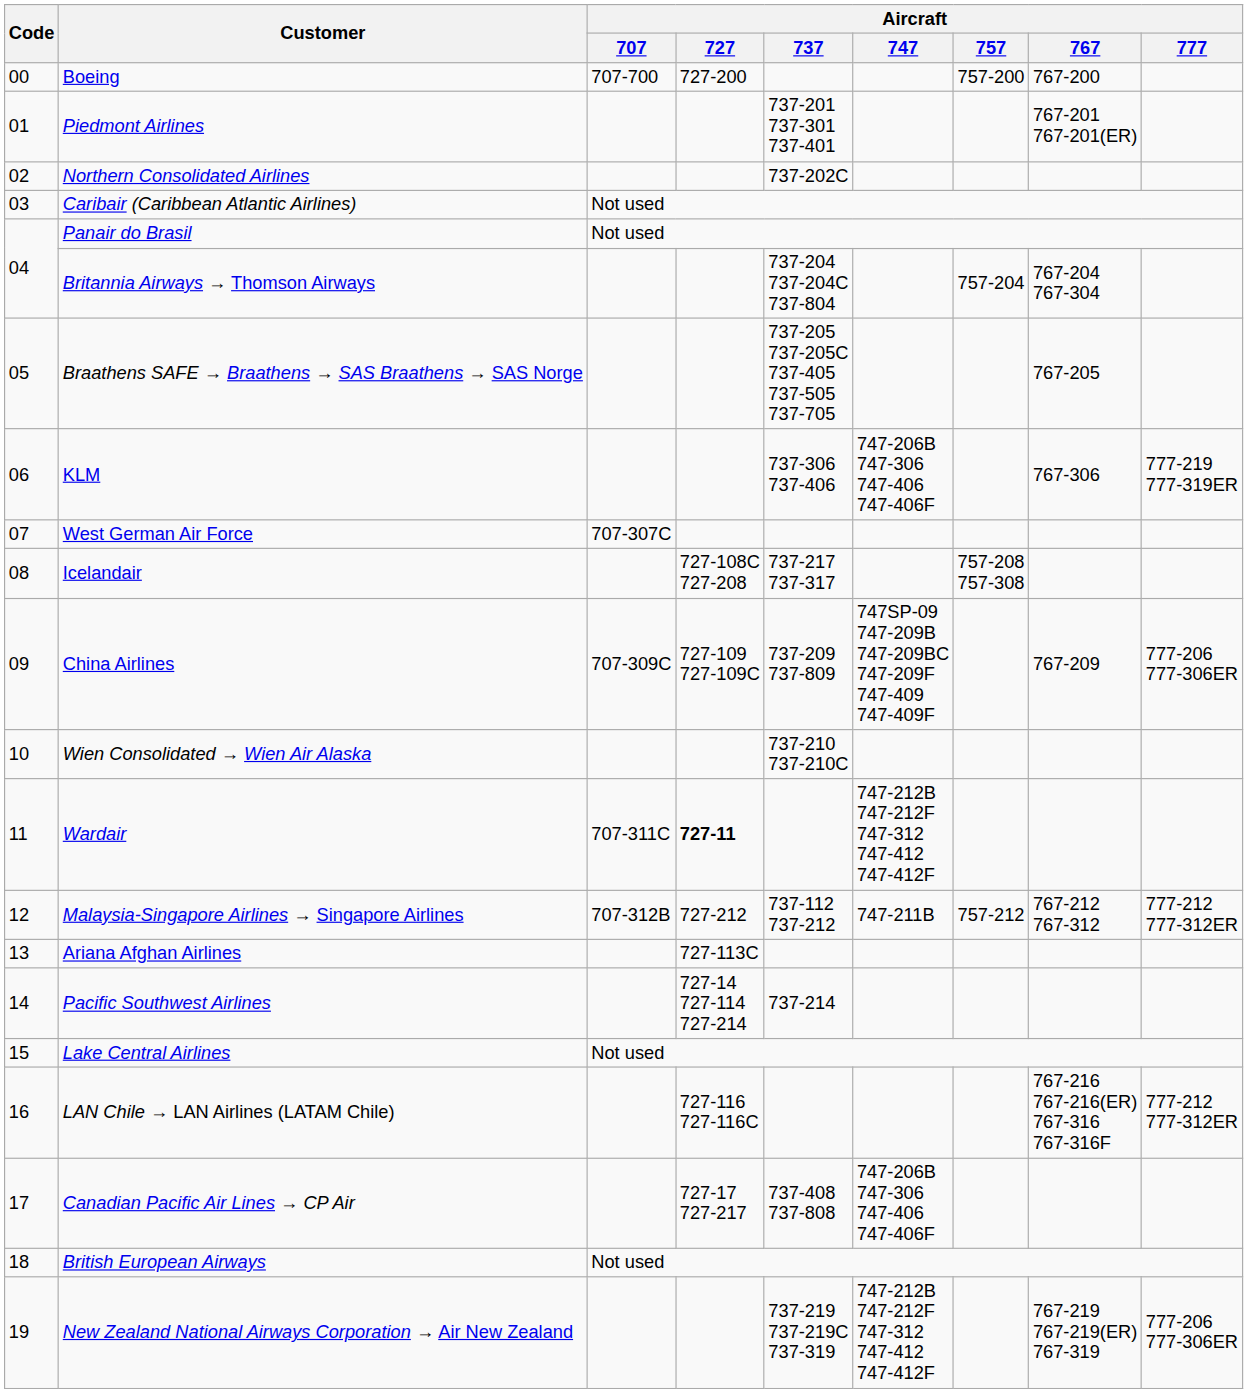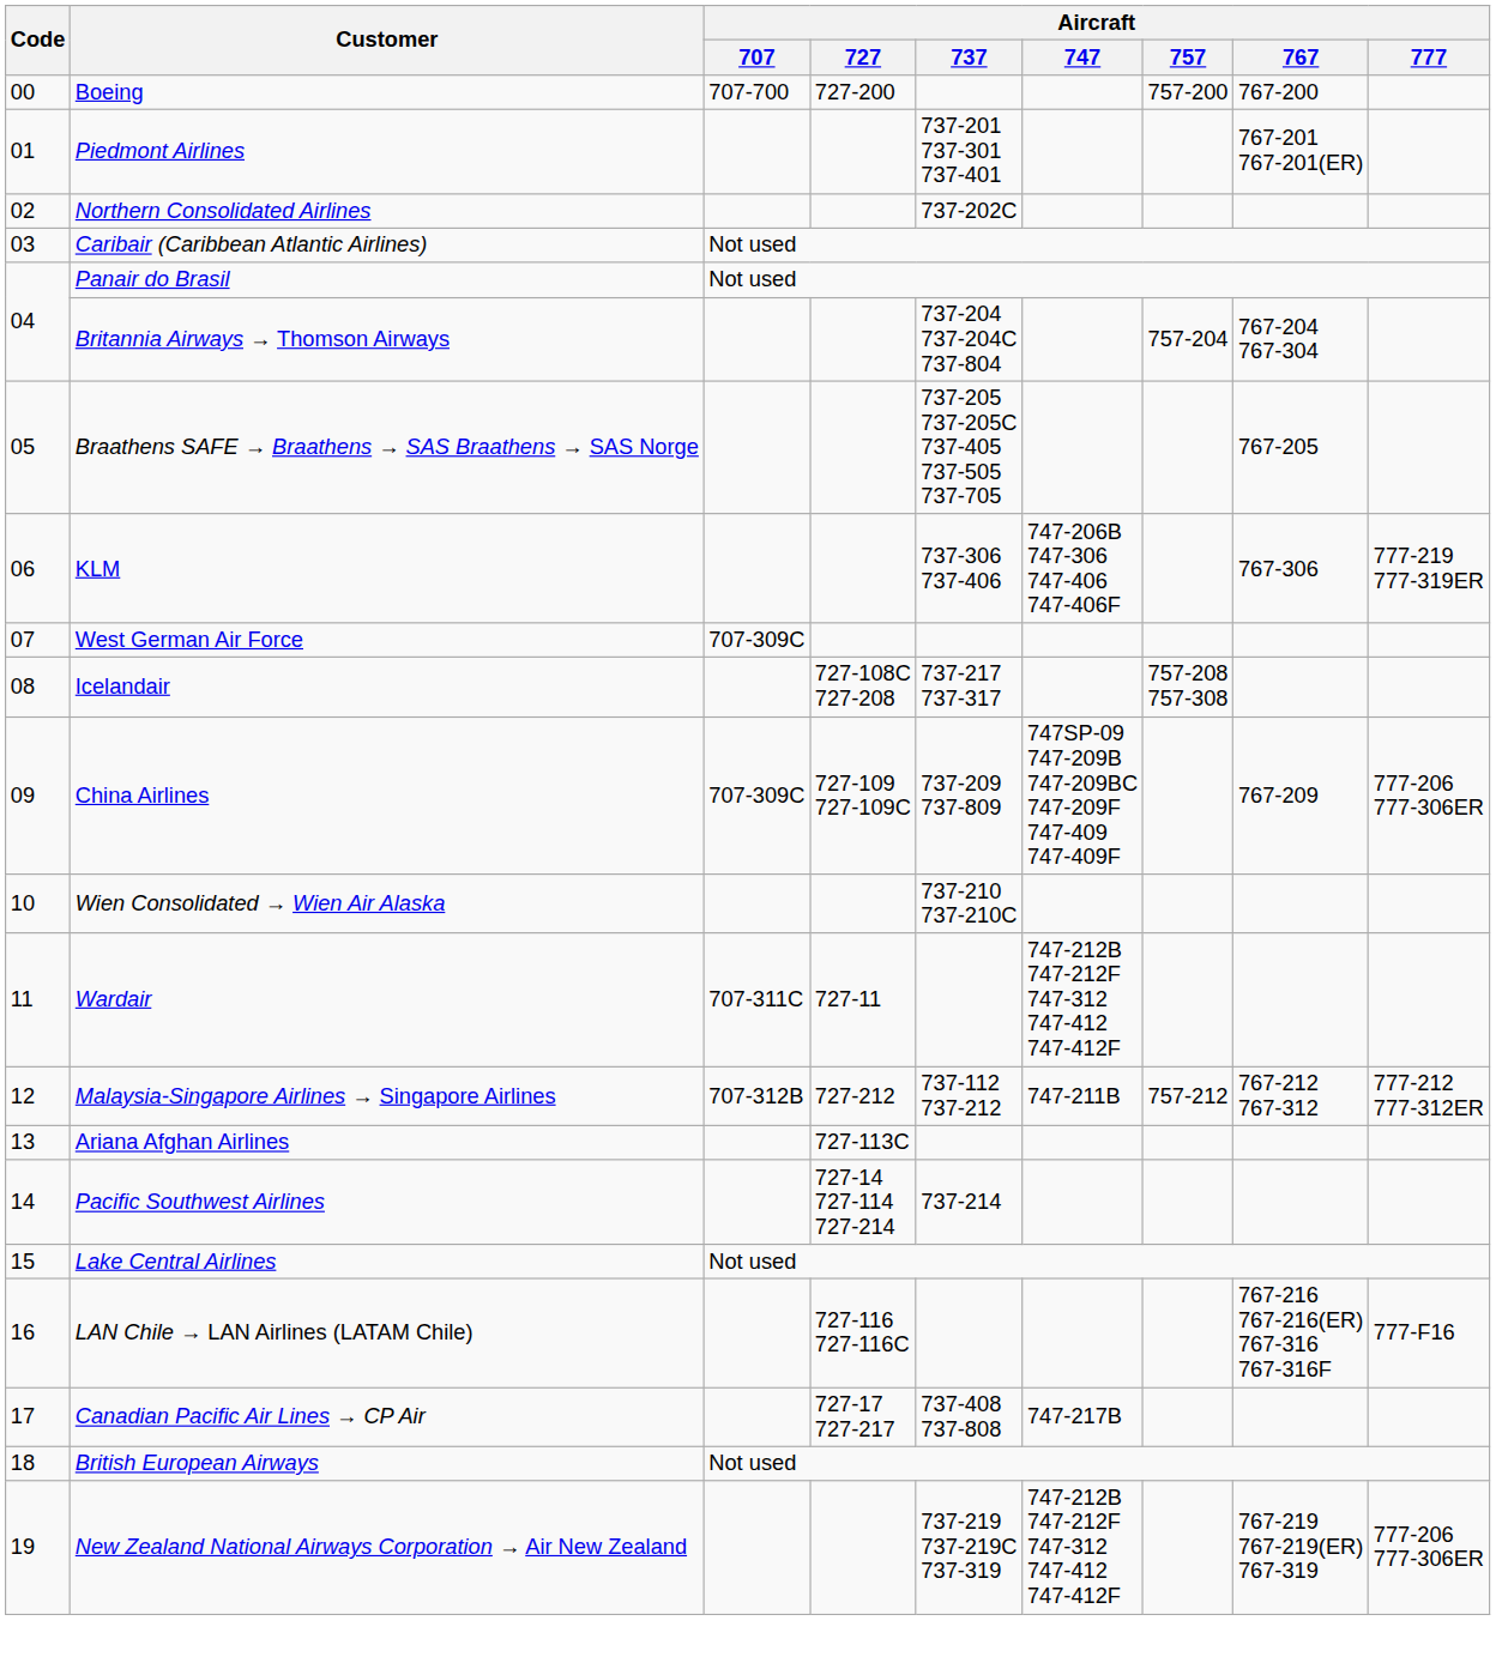West German Air Force | Aircraft / 707: 707-307C -> 707-309C
Wardair | Aircraft / 727: bold -> normal
LAN Chile → LAN Airlines (LATAM Chile) | Aircraft / 777: 777-212 777-312ER -> 777-F16
Canadian Pacific Air Lines → CP Air | Aircraft / 747: 747-206B 747-306 747-406 747-406F -> 747-217B
